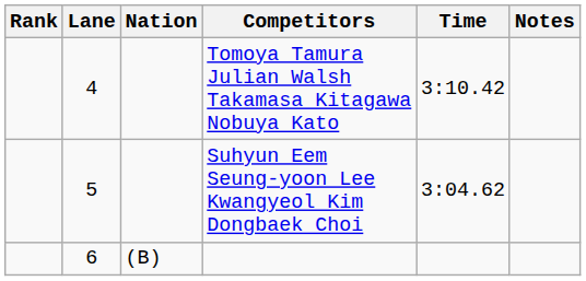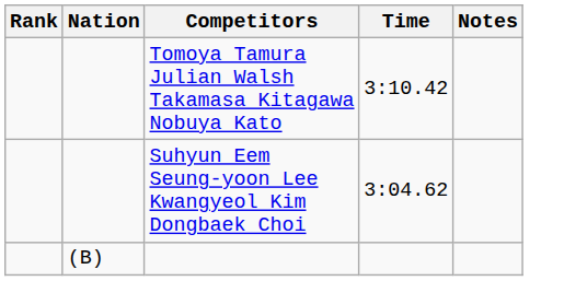- column: Lane | 4 | 5 | 6
